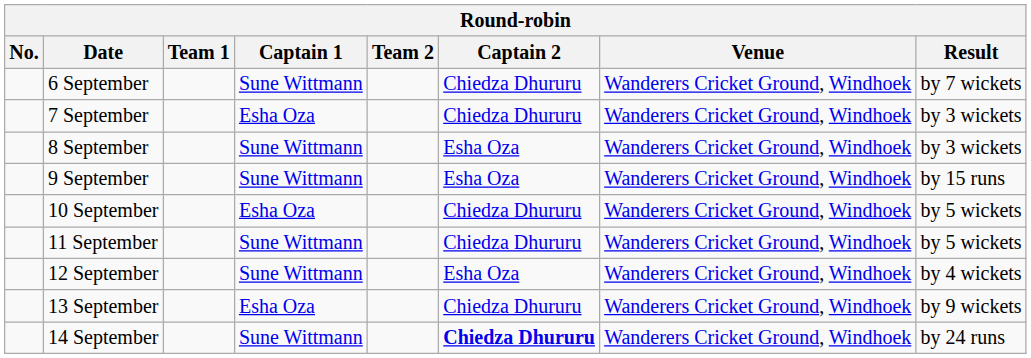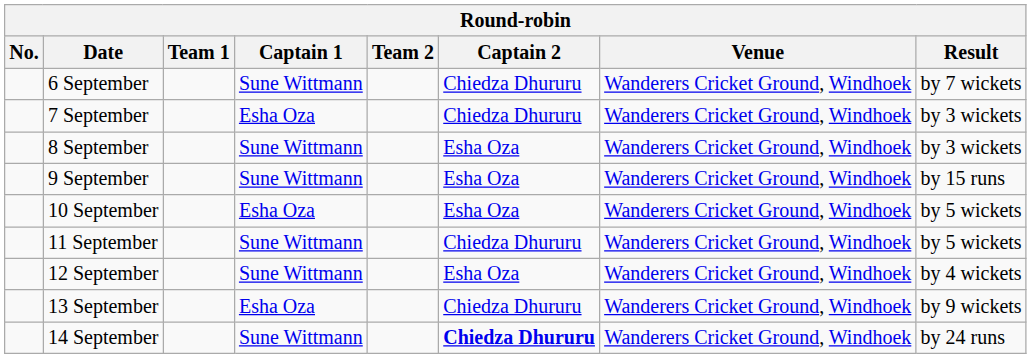10 September | Captain 2: Chiedza Dhururu -> Esha Oza
